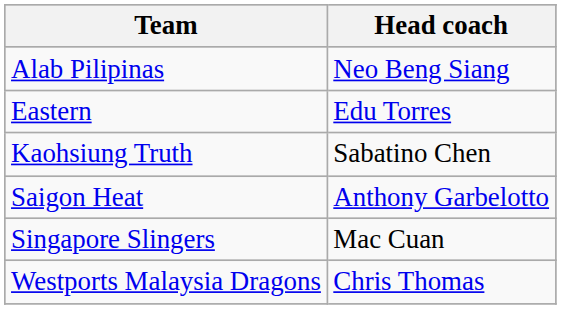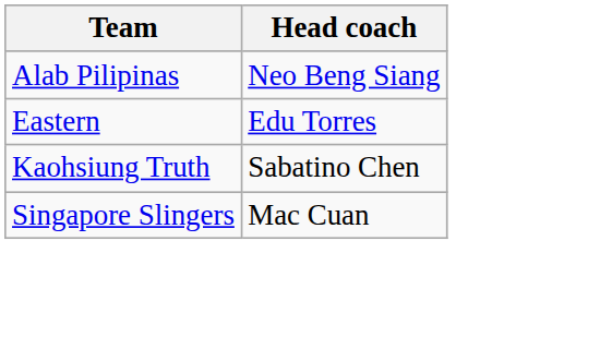- row: Saigon Heat | Anthony Garbelotto
- row: Westports Malaysia Dragons | Chris Thomas
